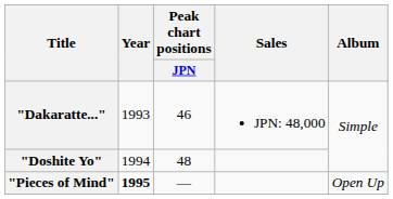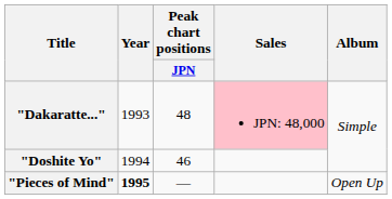"Dakaratte..." | Peak chart positions / JPN: 46 -> 48
"Dakaratte..." | Sales: no background -> pink background
"Doshite Yo" | Peak chart positions / JPN: 48 -> 46
